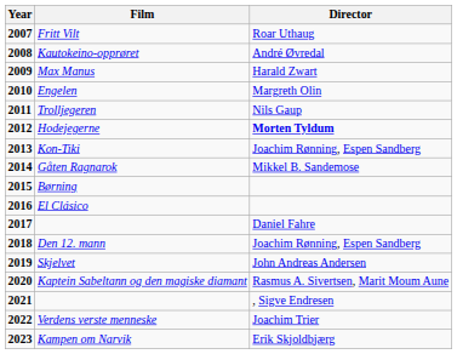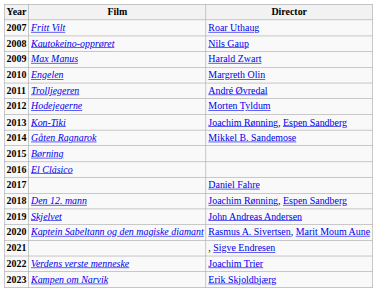Kautokeino-opprøret | Director: André Øvredal -> Nils Gaup
Trolljegeren | Director: Nils Gaup -> André Øvredal
Hodejegerne | Director: bold -> normal
